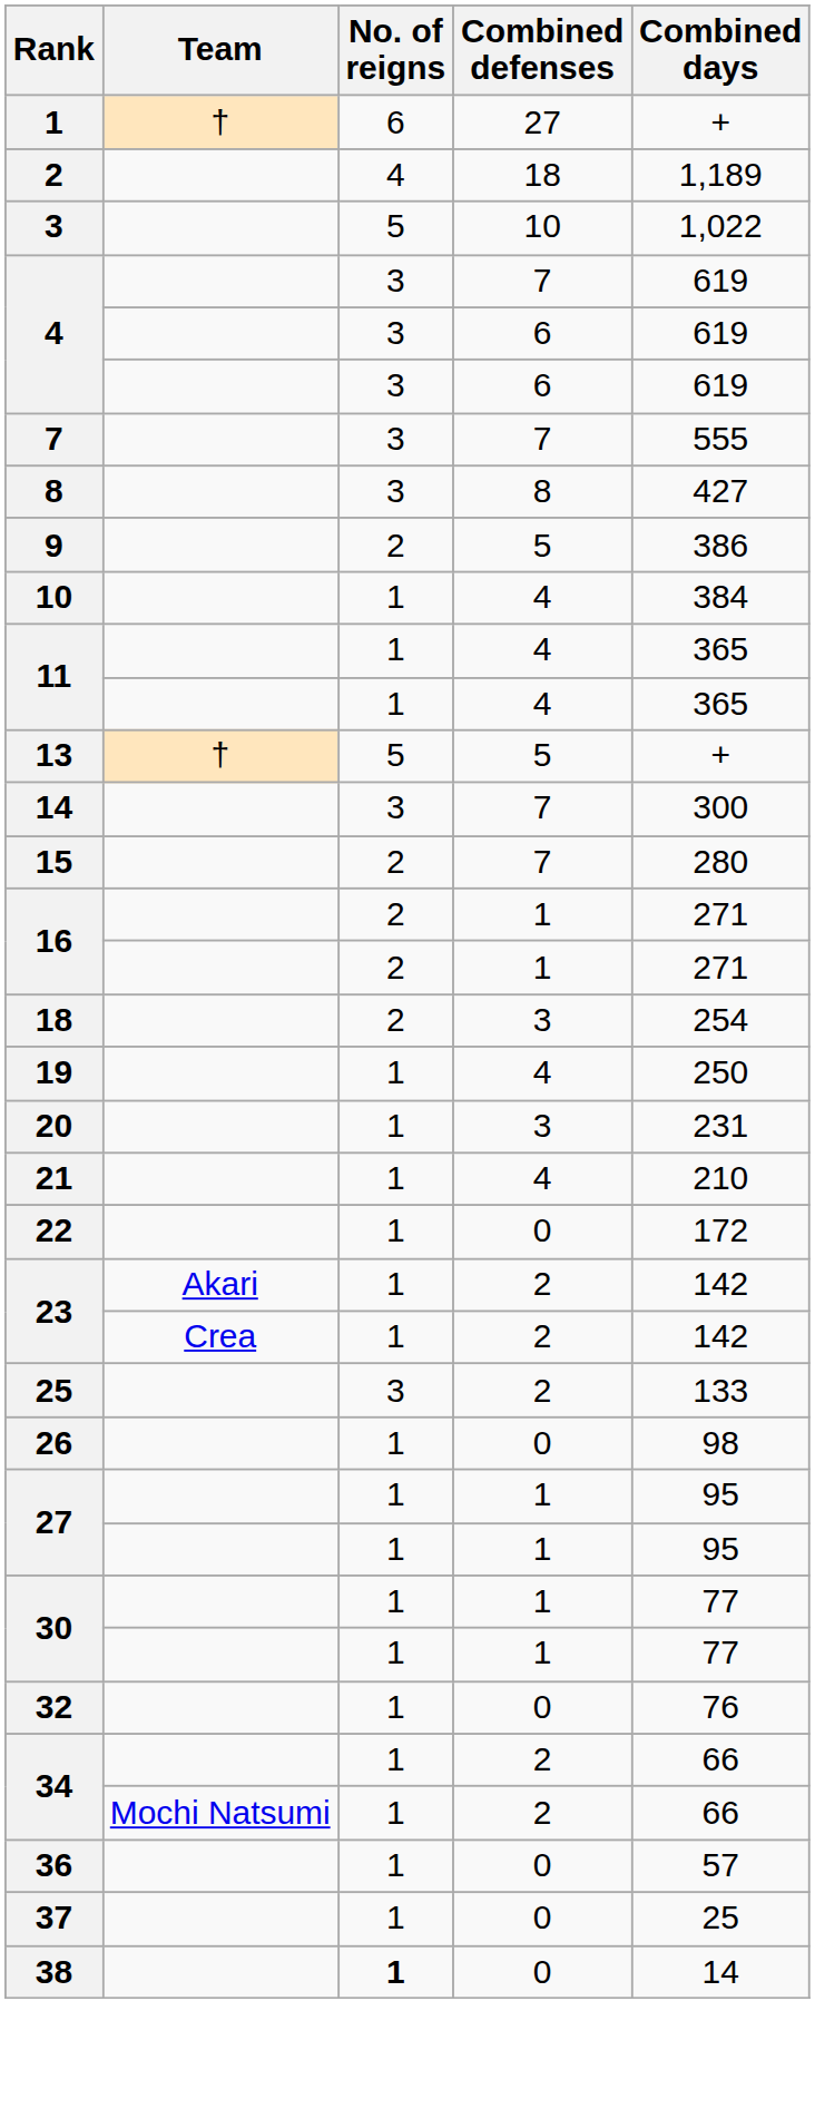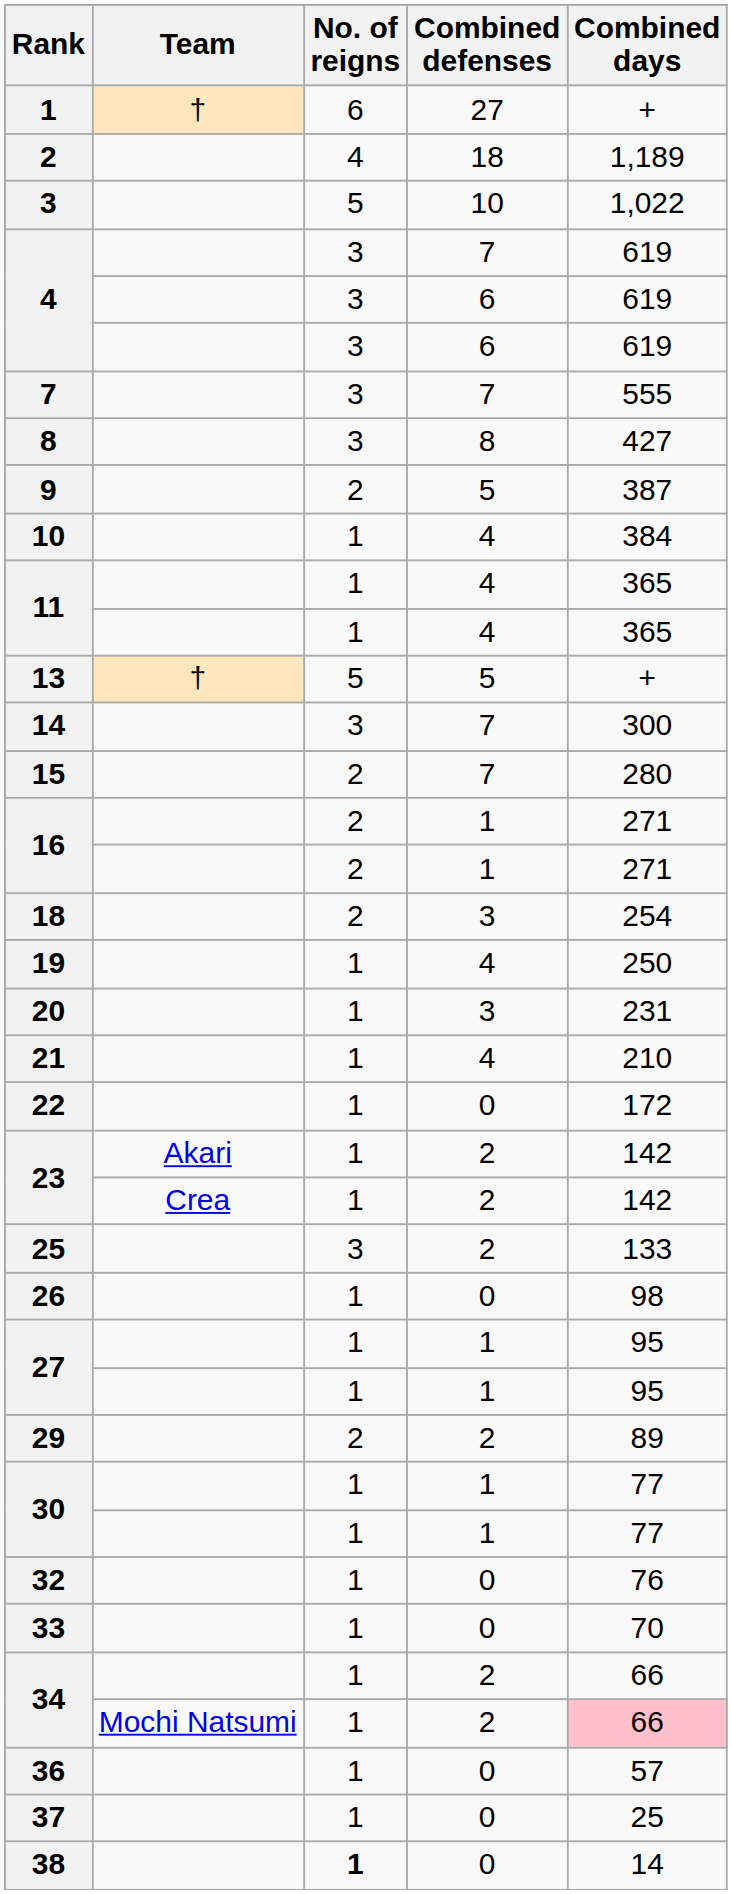9 | Combined days: 386 -> 387
+ row: 29 | 2 | 2 | 89
+ row: 33 | 1 | 0 | 70
34 / Mochi Natsumi | Combined days: no background -> pink background
